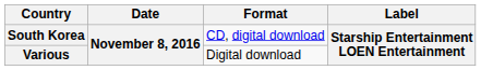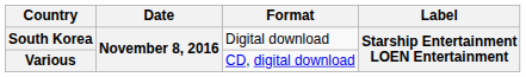South Korea | Format: CD, digital download -> Digital download
Various | Format: Digital download -> CD, digital download
